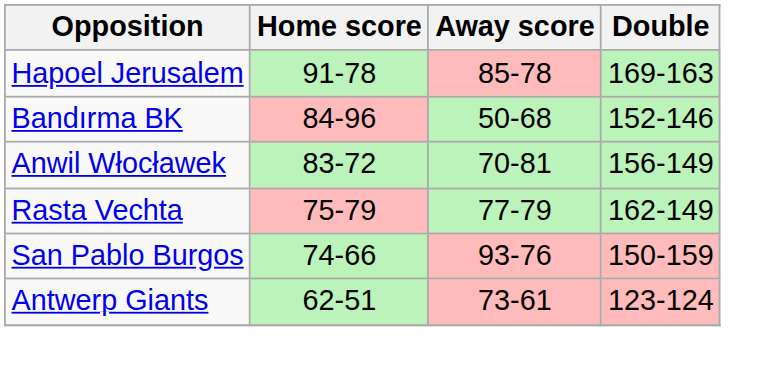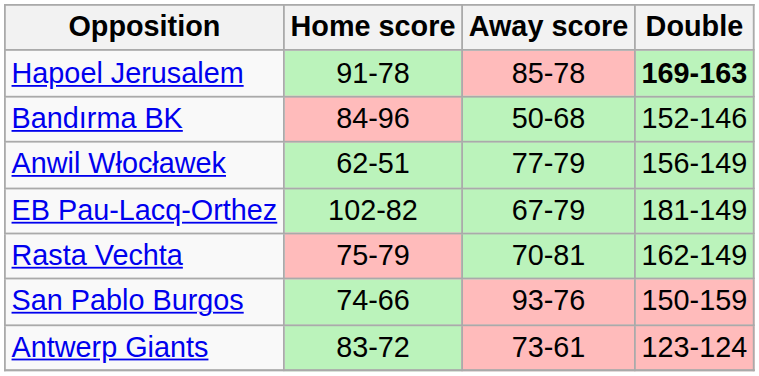Hapoel Jerusalem | Double: normal -> bold
Anwil Włocławek | Home score: 83-72 -> 62-51
Anwil Włocławek | Away score: 70-81 -> 77-79
+ row: EB Pau-Lacq-Orthez | 102-82 | 67-79 | 181-149
Rasta Vechta | Away score: 77-79 -> 70-81
Antwerp Giants | Home score: 62-51 -> 83-72
